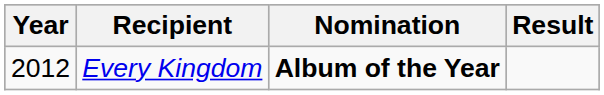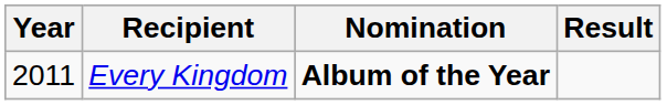Every Kingdom | Year: 2012 -> 2011
